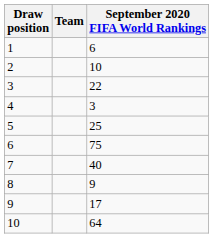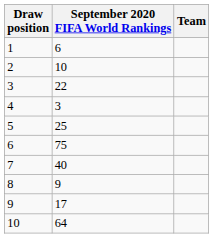columns swapped: Team <-> September 2020 FIFA World Rankings
